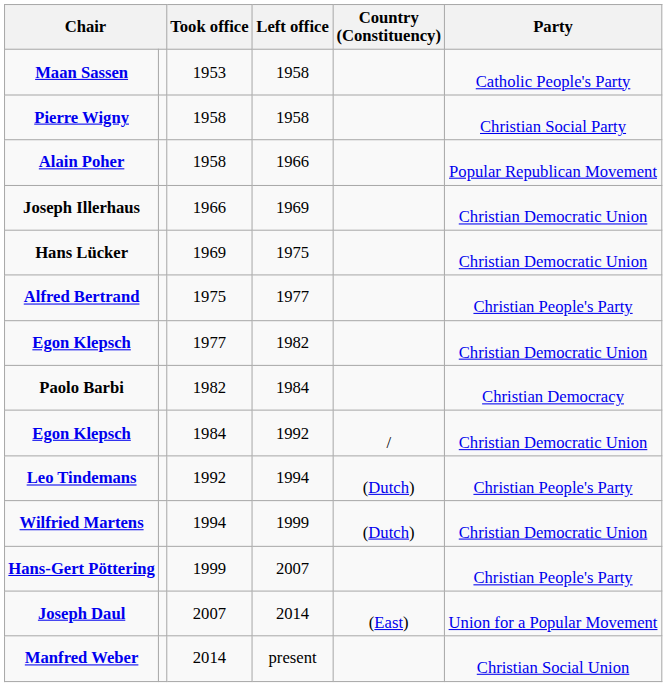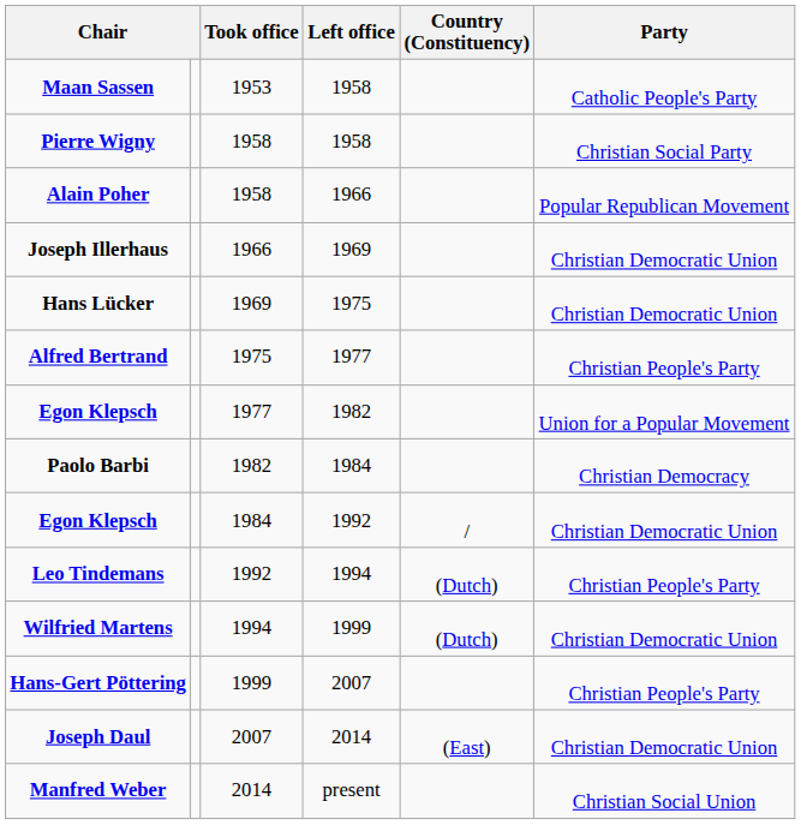Egon Klepsch / 1977 | Party: Christian Democratic Union -> Union for a Popular Movement
Joseph Daul | Party: Union for a Popular Movement -> Christian Democratic Union
